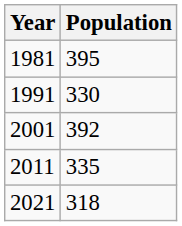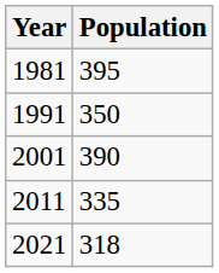1991 | Population: 330 -> 350
2001 | Population: 392 -> 390
